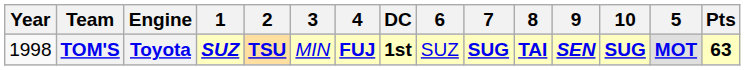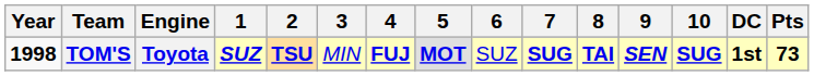columns swapped: 5 <-> DC
TOM'S | Year: normal -> bold
TOM'S | Pts: 63 -> 73
